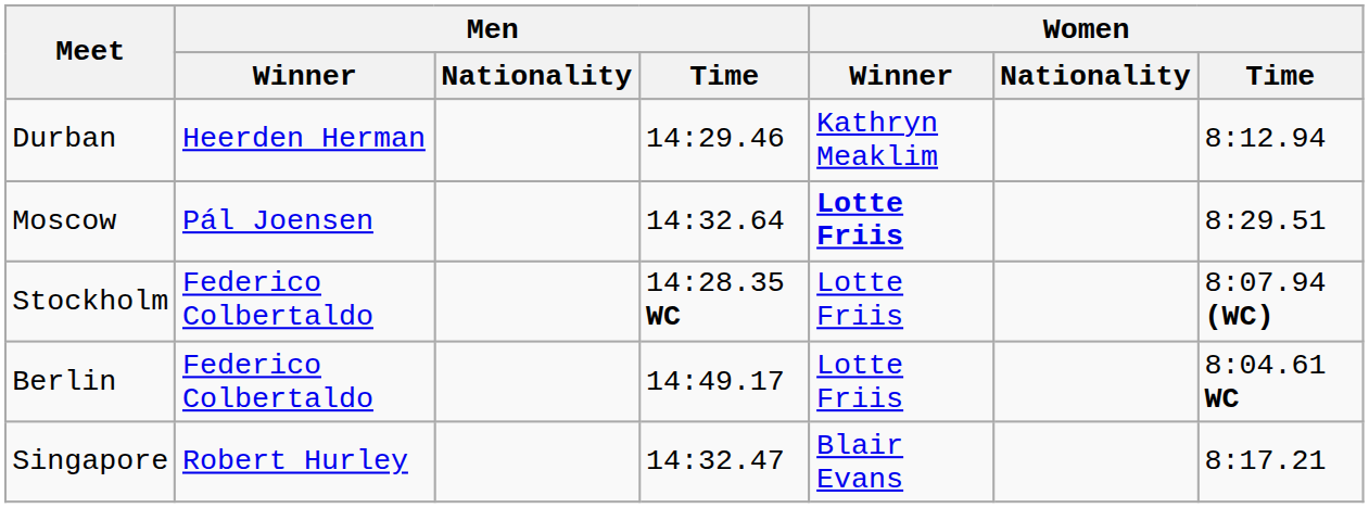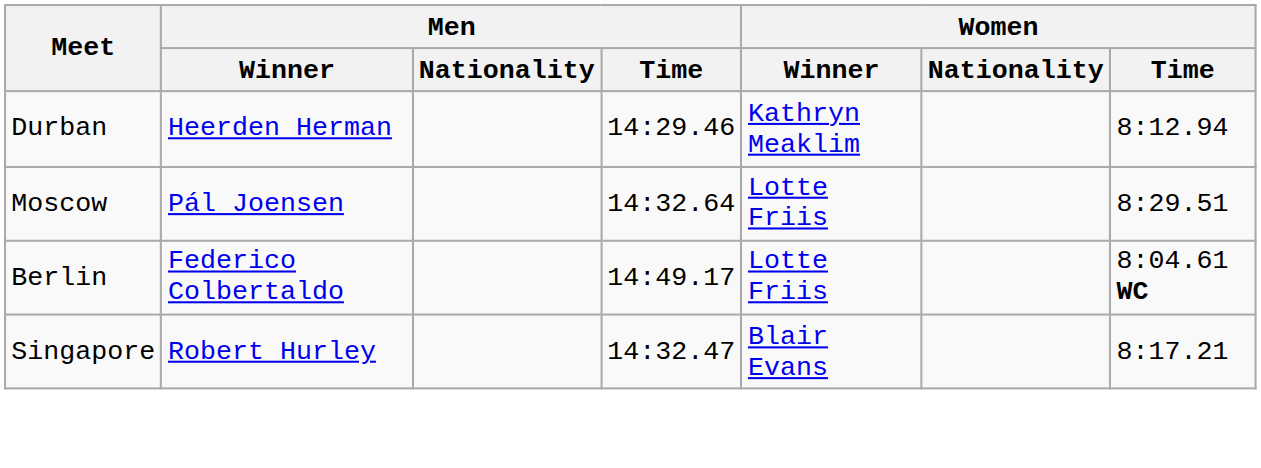Moscow | Women / Winner: bold -> normal
- row: Stockholm | Federico Colbertaldo | 14:28.35 WC | Lotte Friis | 8:07.94 (WC)
